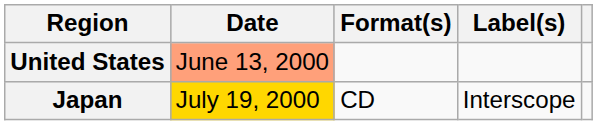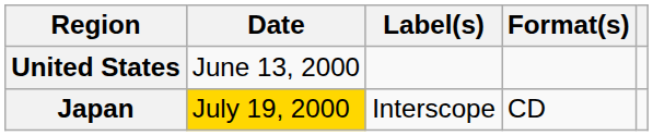columns swapped: Format(s) <-> Label(s)
United States | Date: lightsalmon background -> no background
